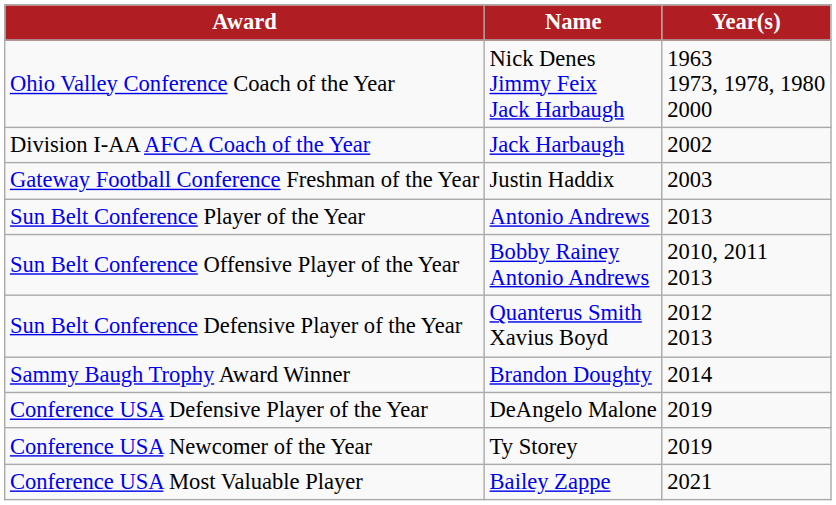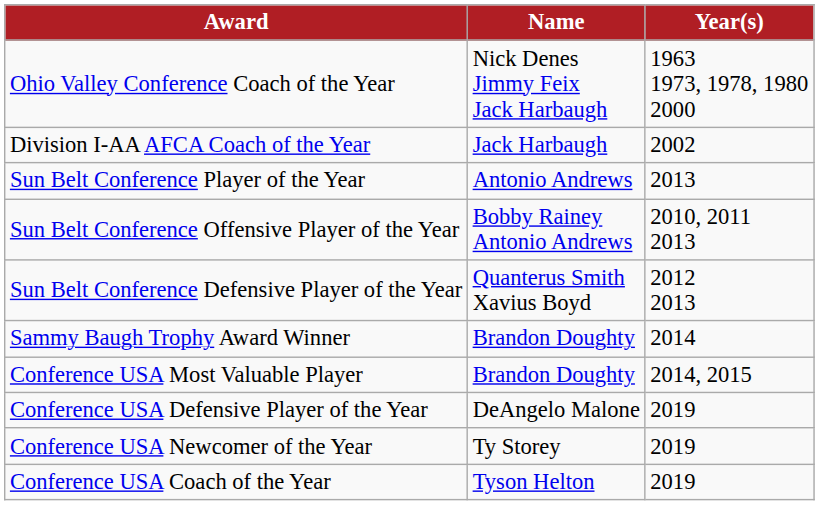- row: Gateway Football Conference Freshman of the Year | Justin Haddix | 2003
+ row: Conference USA Most Valuable Player | Brandon Doughty | 2014, 2015
+ row: Conference USA Coach of the Year | Tyson Helton | 2019
- row: Conference USA Most Valuable Player | Bailey Zappe | 2021
